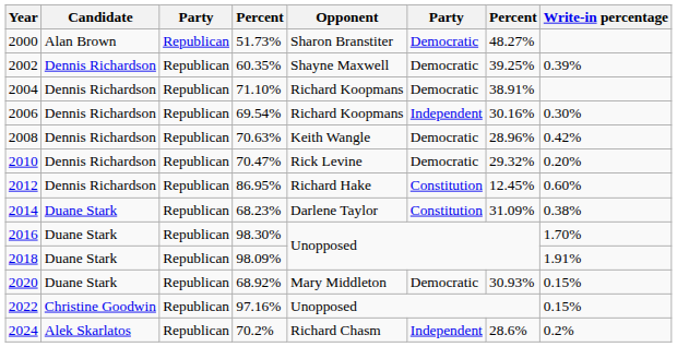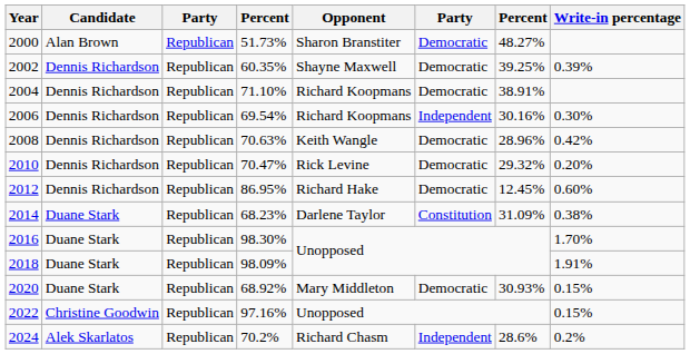2012 | column 6: Constitution -> Democratic
